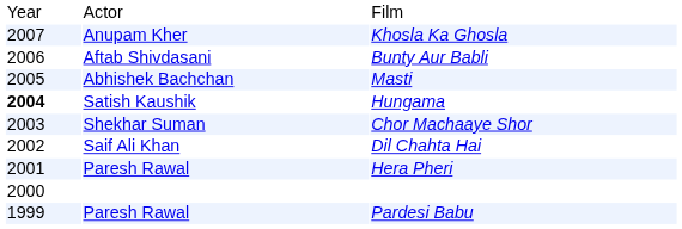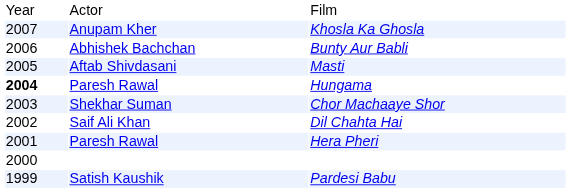Bunty Aur Babli | column 2: Aftab Shivdasani -> Abhishek Bachchan
Masti | column 2: Abhishek Bachchan -> Aftab Shivdasani
Hungama | column 2: Satish Kaushik -> Paresh Rawal
Pardesi Babu | column 2: Paresh Rawal -> Satish Kaushik
